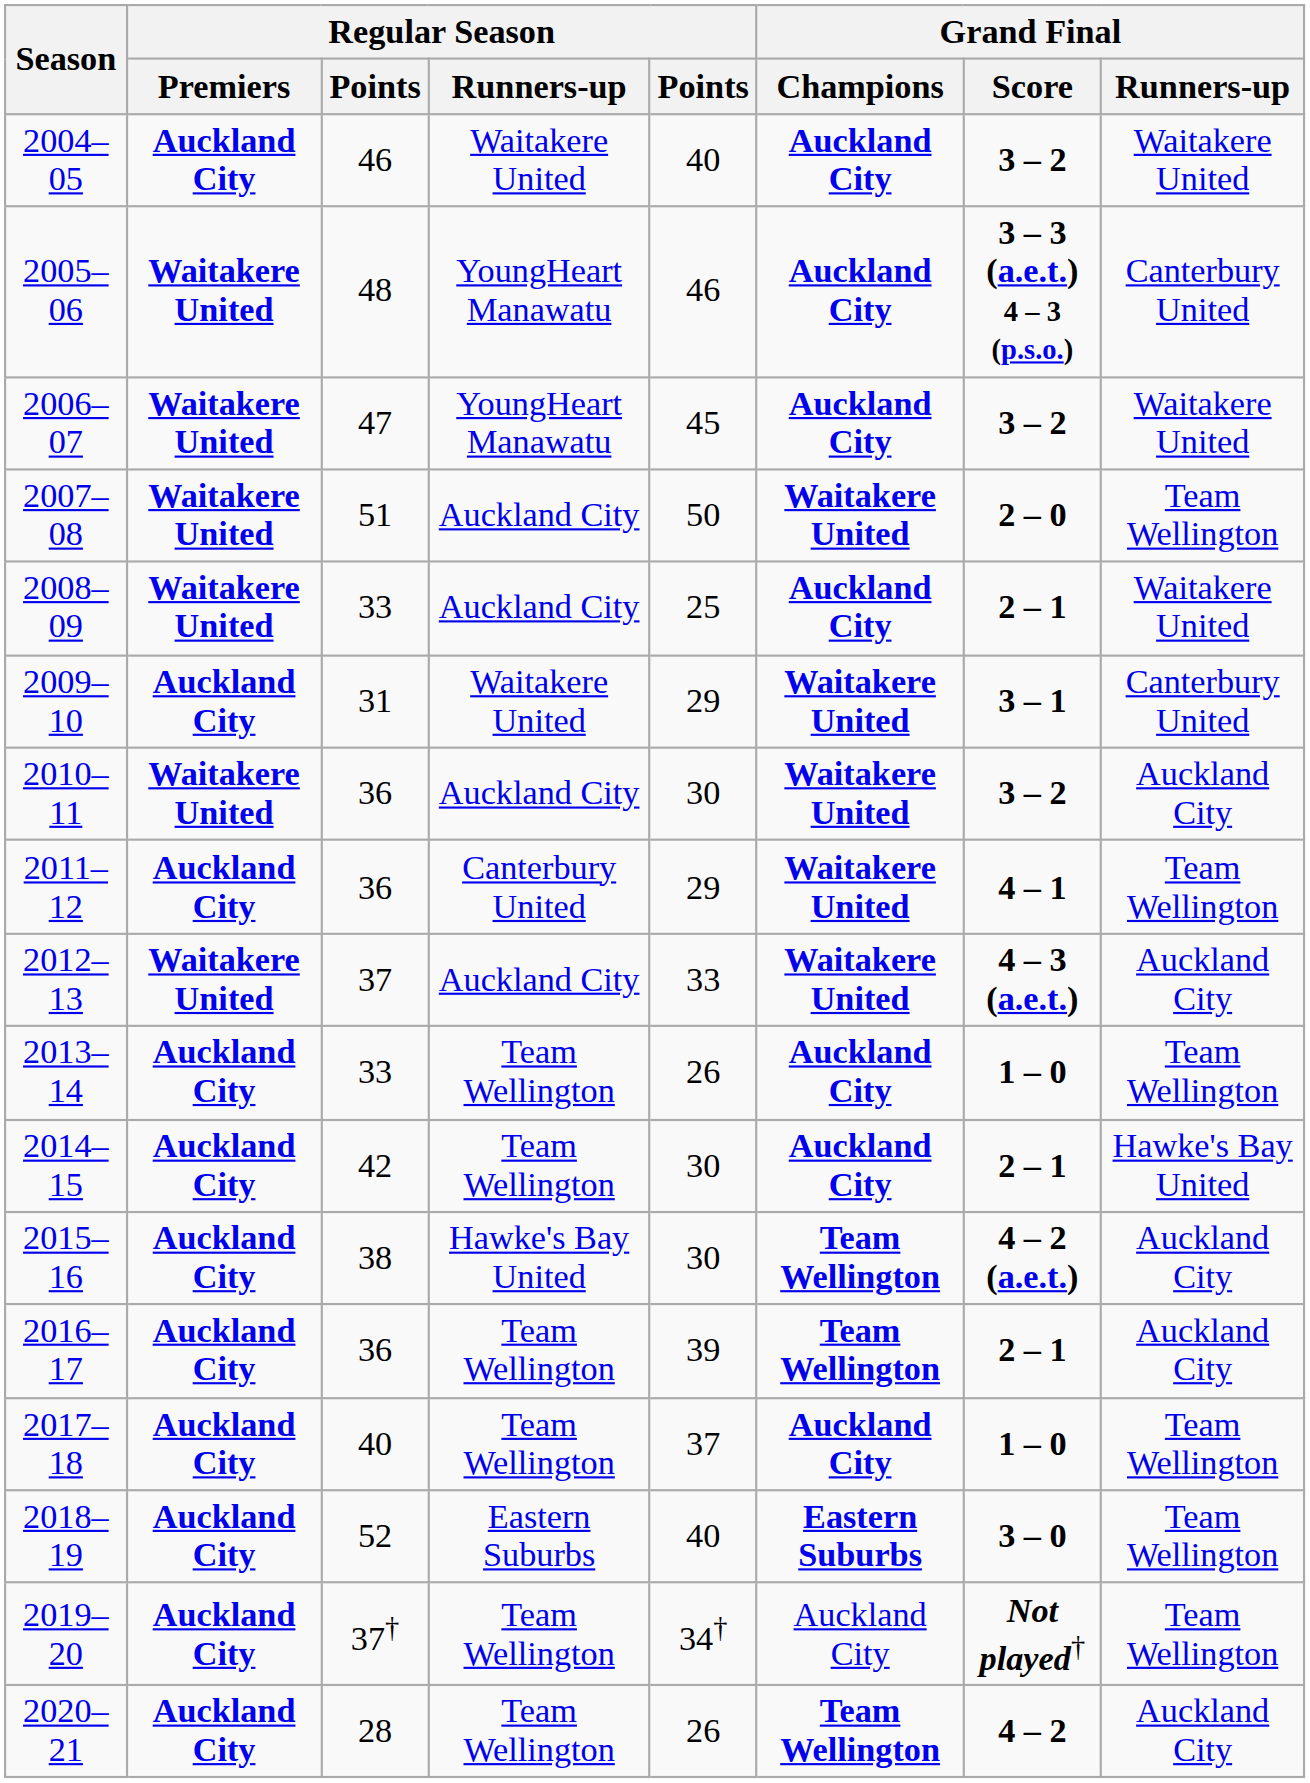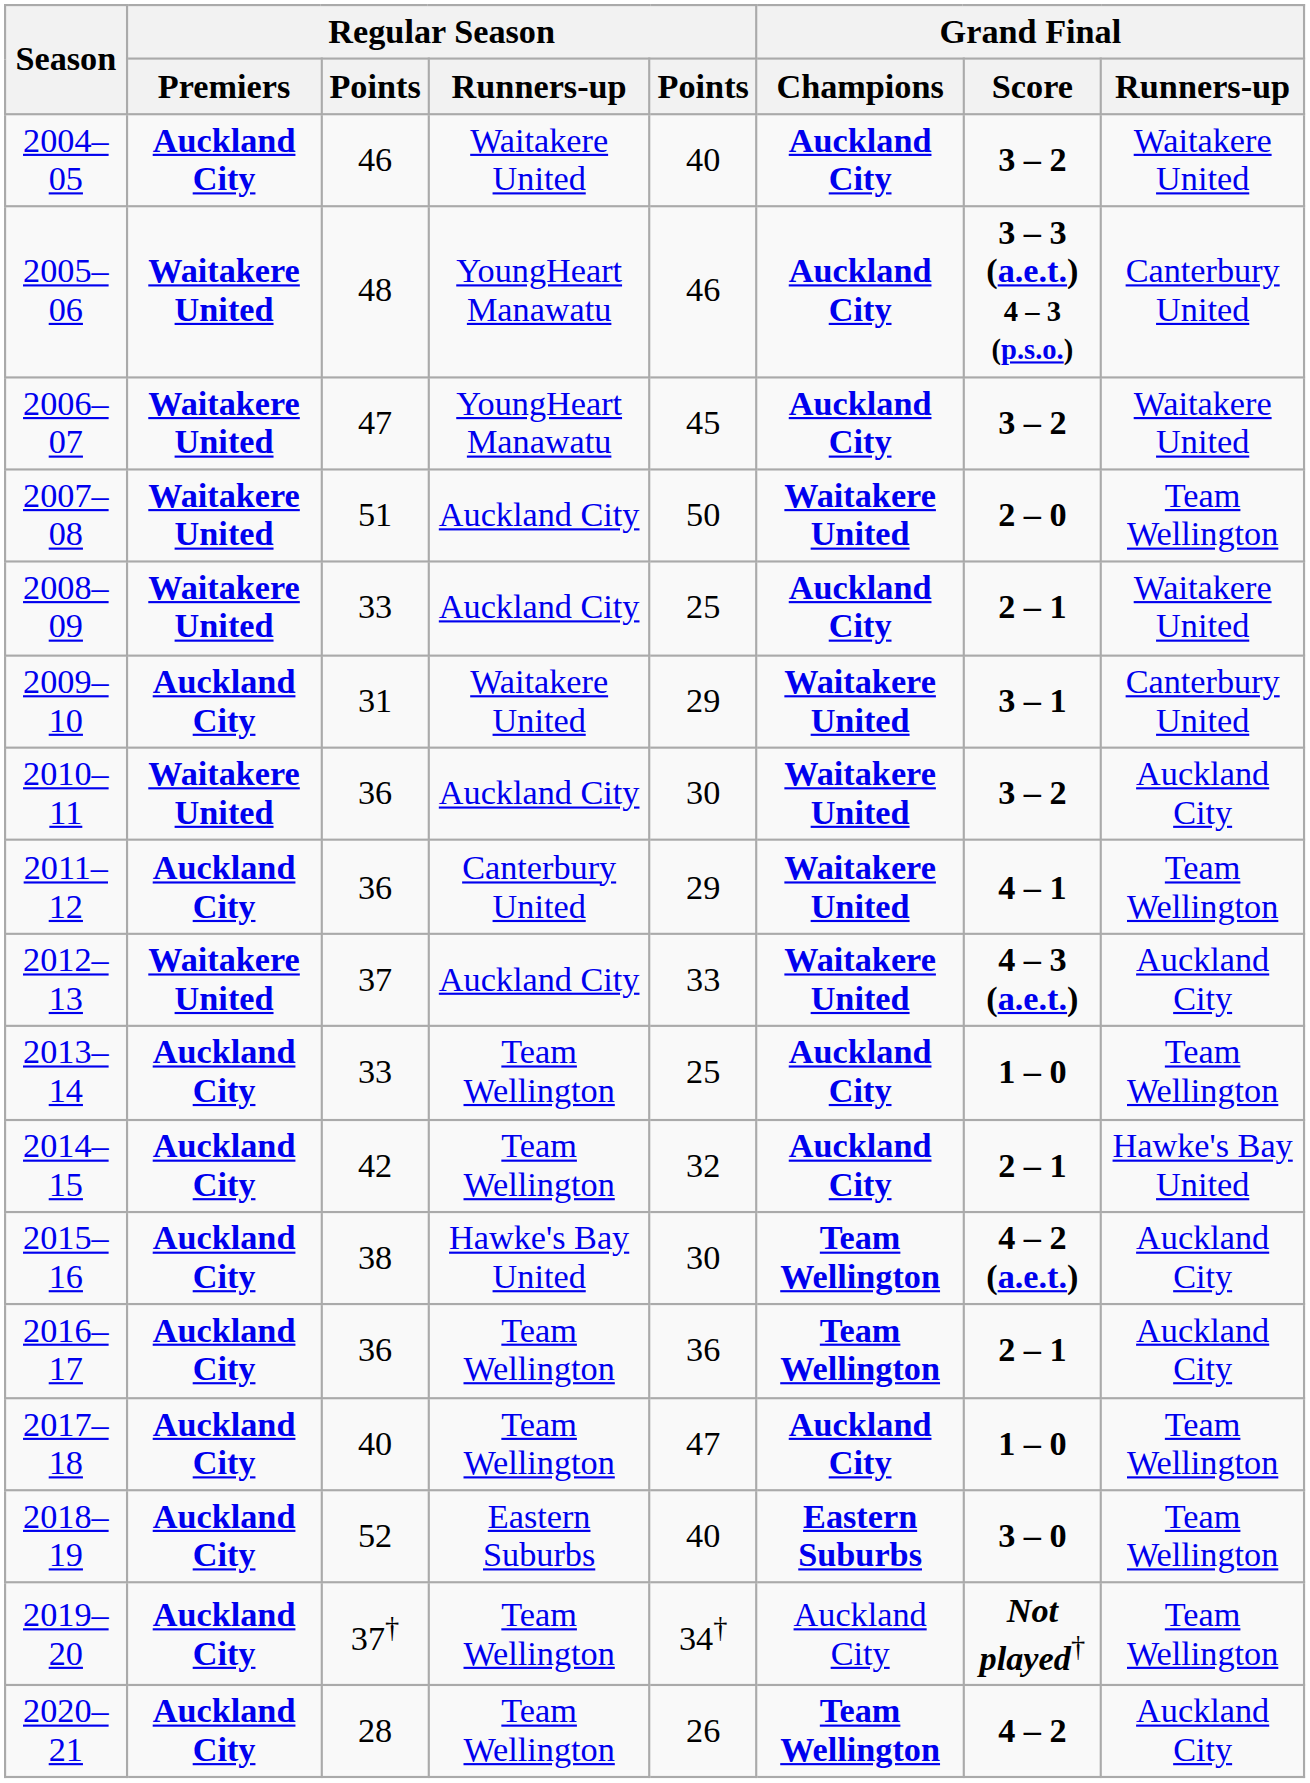2013–14 | column 5: 26 -> 25
2014–15 | column 5: 30 -> 32
2016–17 | column 5: 39 -> 36
2017–18 | column 5: 37 -> 47
